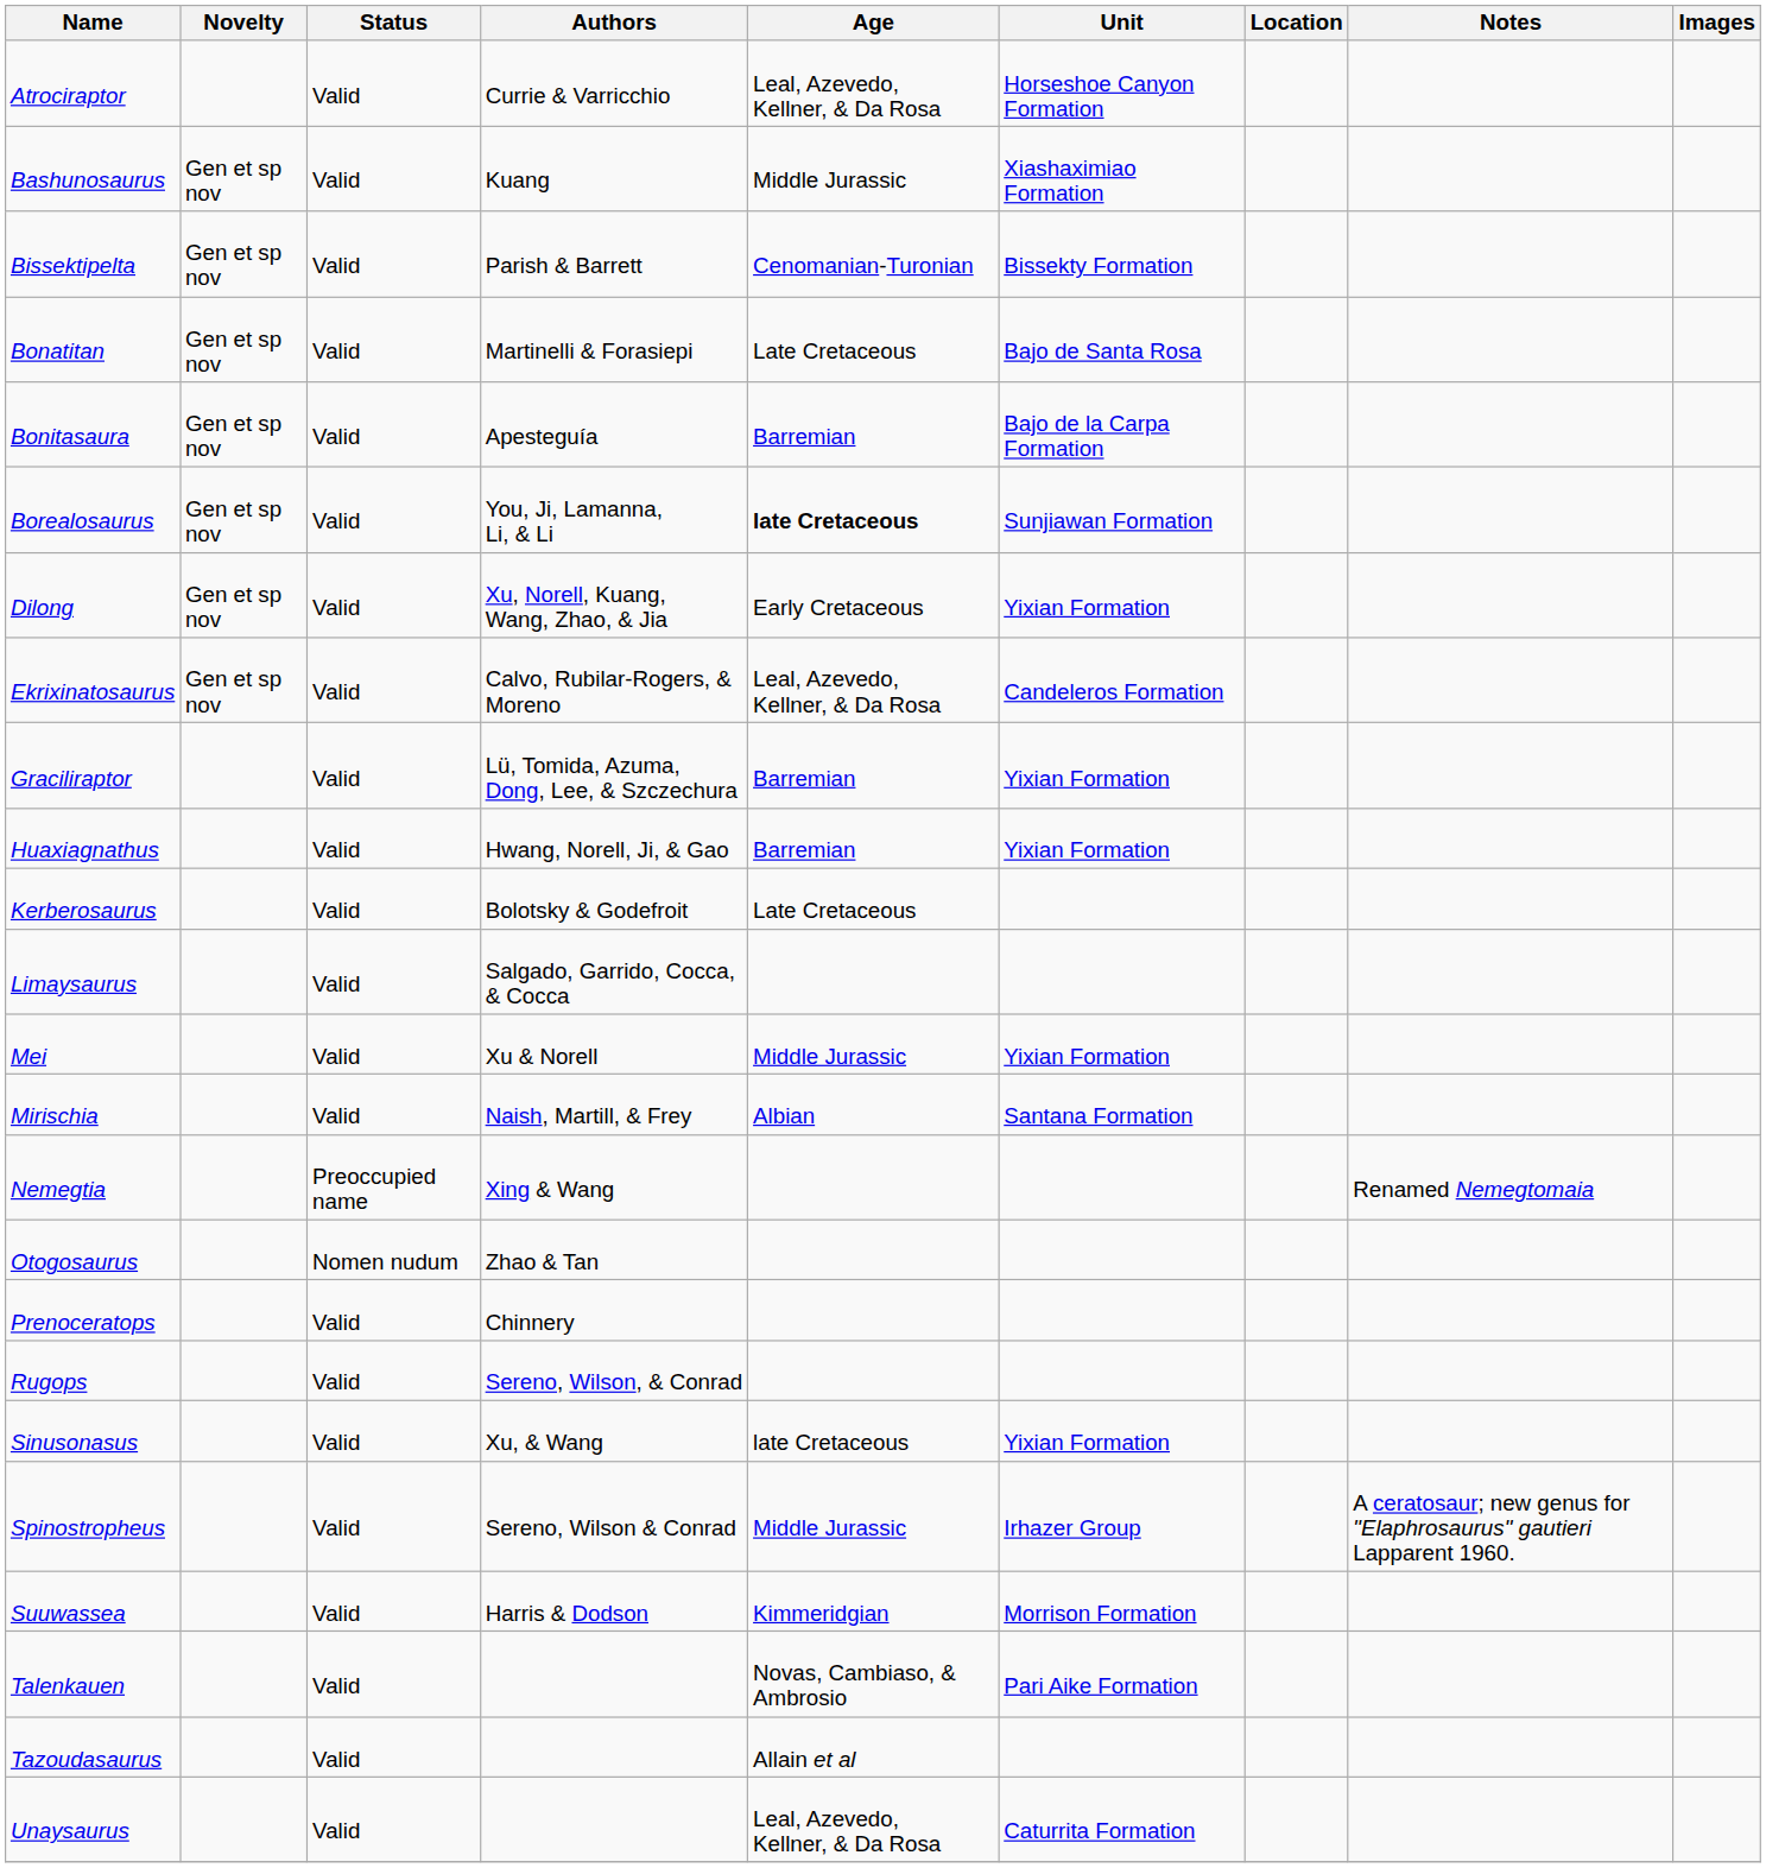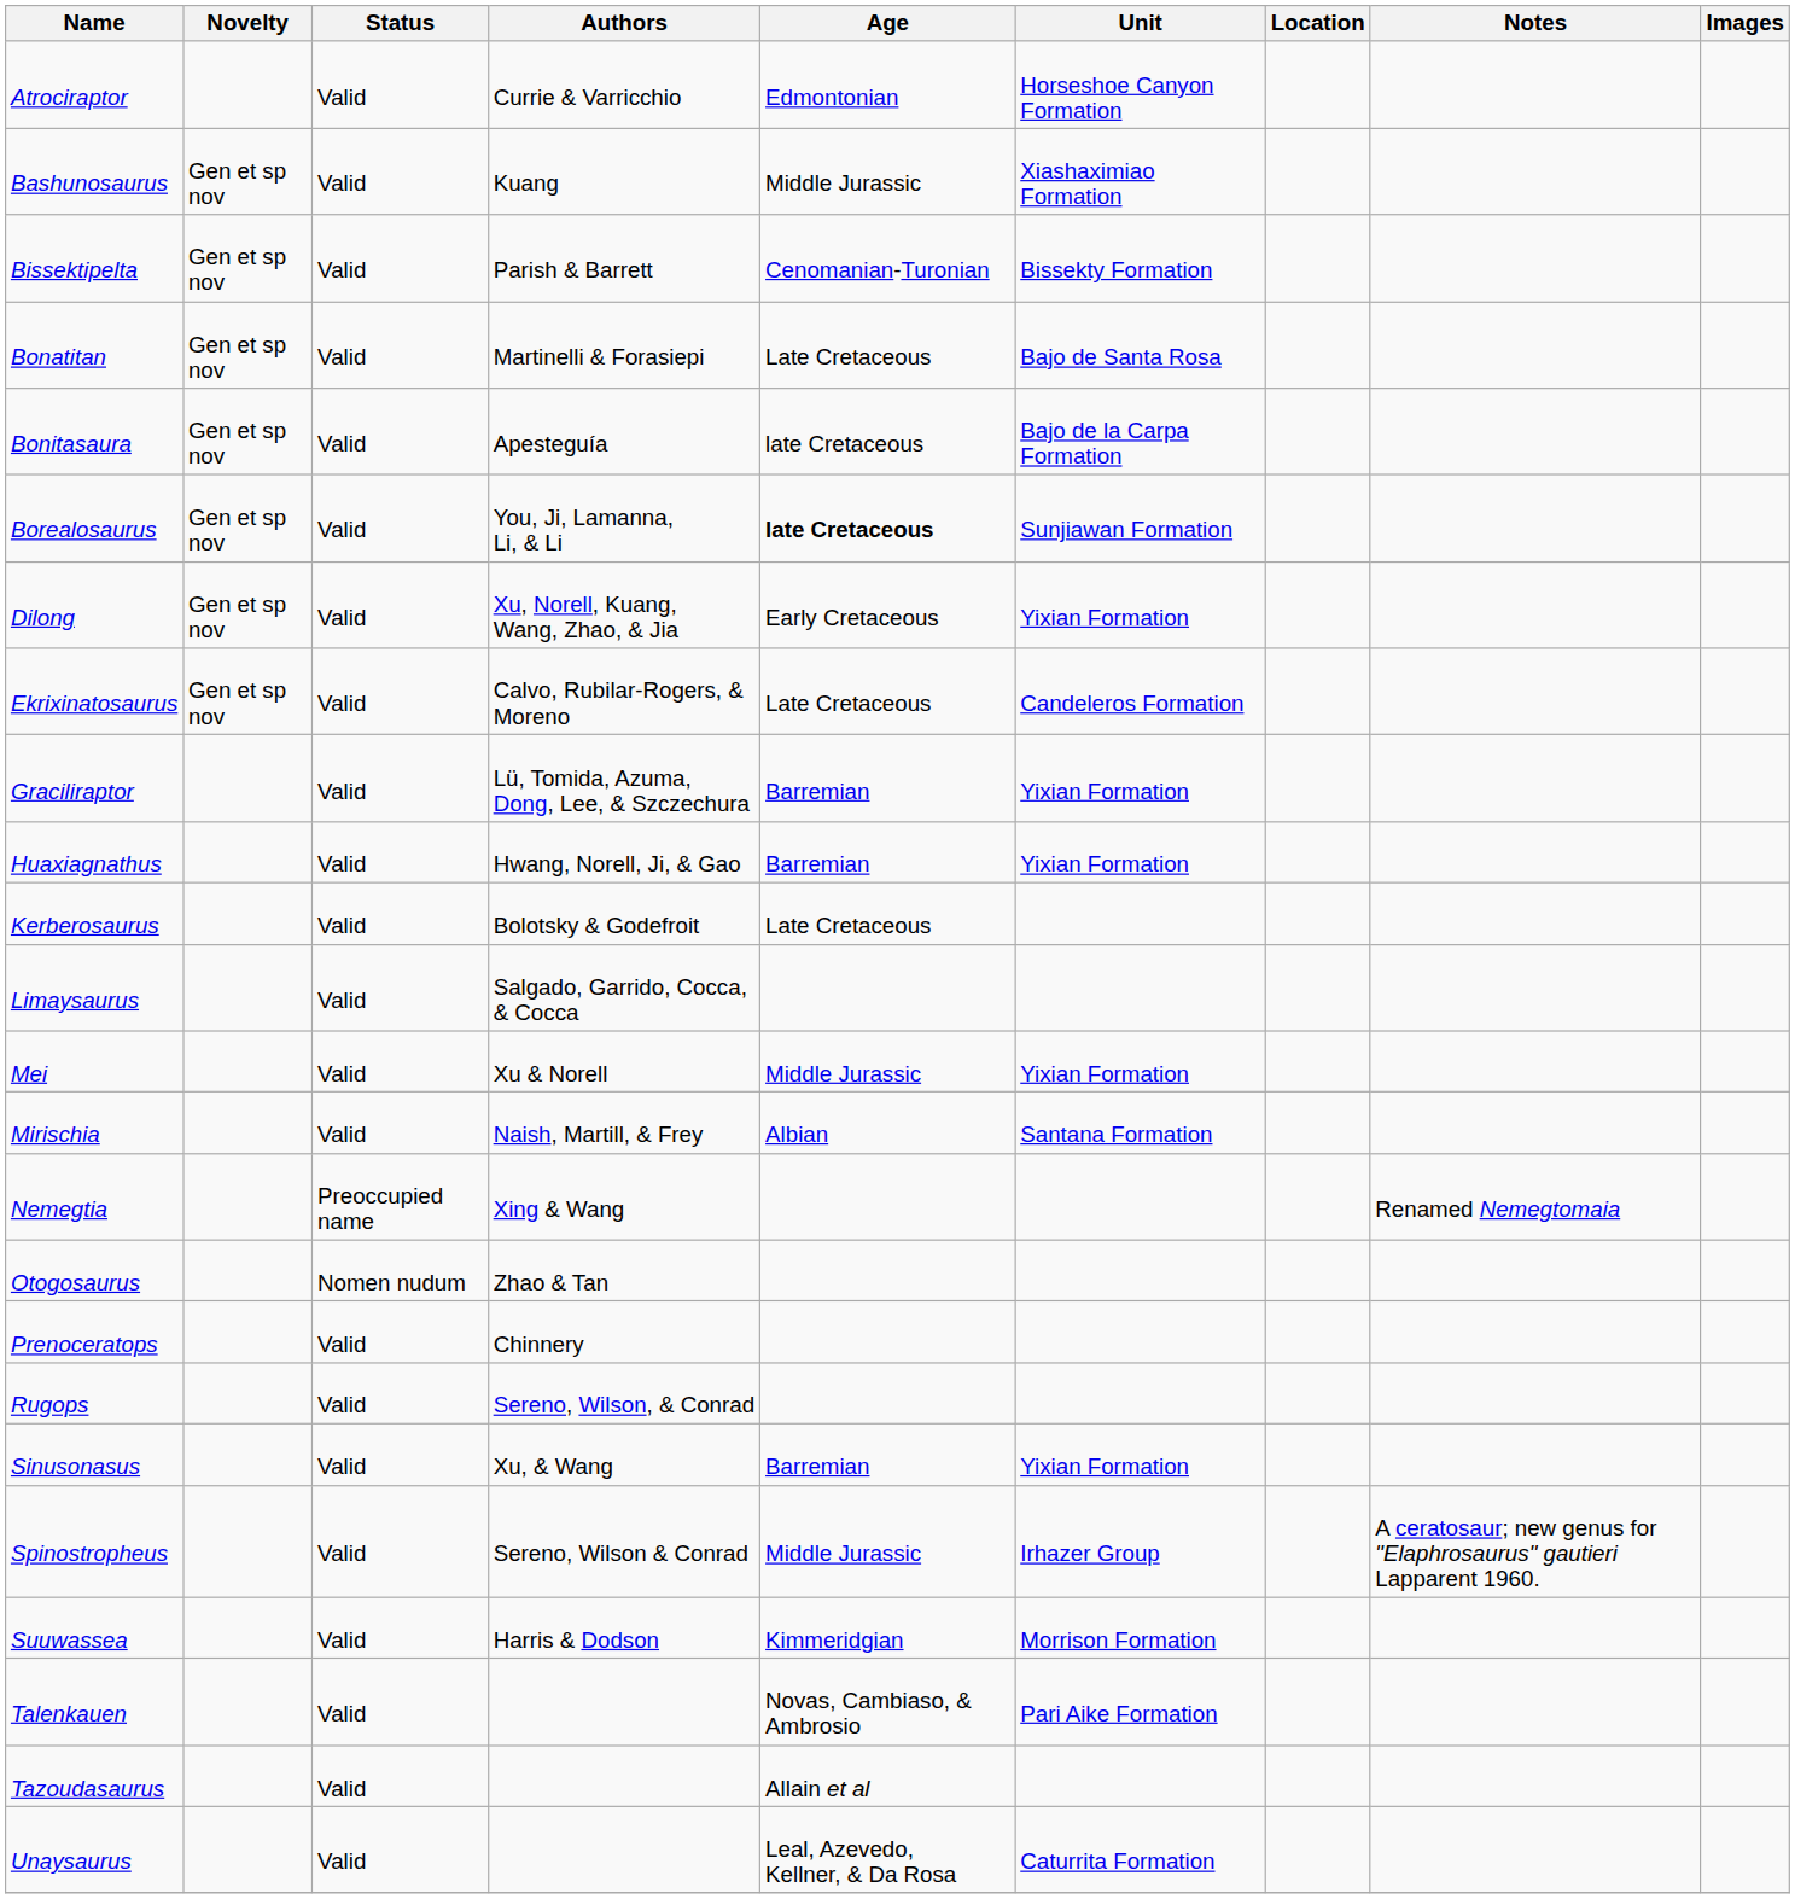Atrociraptor | Age: Leal, Azevedo, Kellner, & Da Rosa -> Edmontonian
Bonitasaura | Age: Barremian -> late Cretaceous
Ekrixinatosaurus | Age: Leal, Azevedo, Kellner, & Da Rosa -> Late Cretaceous
Sinusonasus | Age: late Cretaceous -> Barremian
